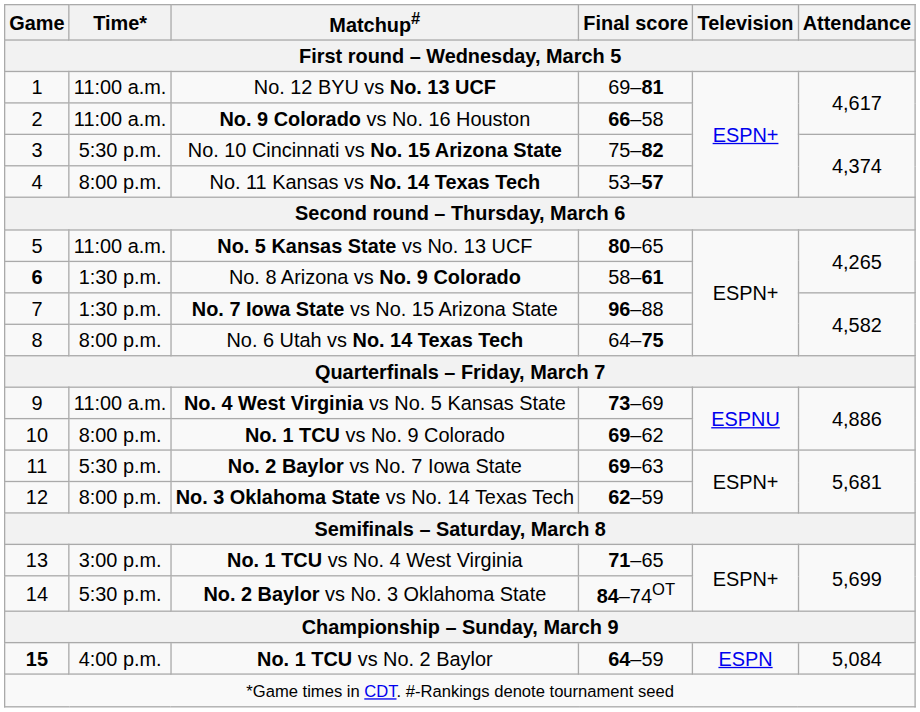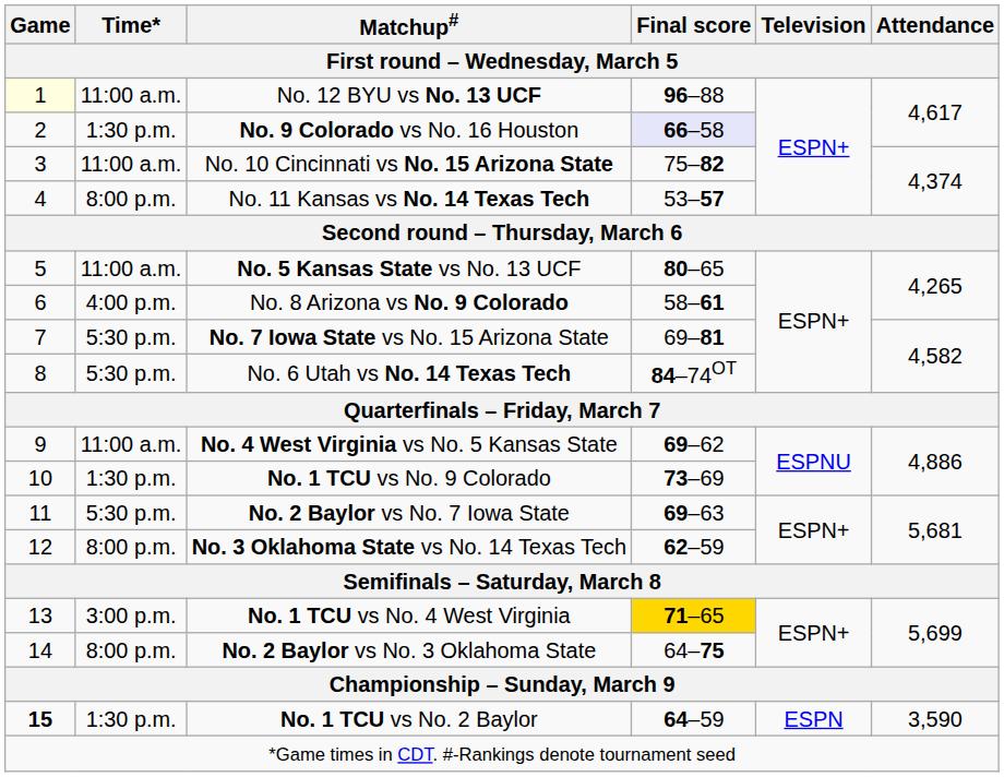No. 12 BYU vs No. 13 UCF | Game: no background -> lightyellow background
No. 12 BYU vs No. 13 UCF | Final score: 69–81 -> 96–88
No. 9 Colorado vs No. 16 Houston | Time*: 11:00 a.m. -> 1:30 p.m.
No. 9 Colorado vs No. 16 Houston | Final score: no background -> lavender background
No. 10 Cincinnati vs No. 15 Arizona State | Time*: 5:30 p.m. -> 11:00 a.m.
No. 8 Arizona vs No. 9 Colorado | Game: bold -> normal
No. 8 Arizona vs No. 9 Colorado | Time*: 1:30 p.m. -> 4:00 p.m.
No. 7 Iowa State vs No. 15 Arizona State | Time*: 1:30 p.m. -> 5:30 p.m.
No. 7 Iowa State vs No. 15 Arizona State | Final score: 96–88 -> 69–81
No. 6 Utah vs No. 14 Texas Tech | Time*: 8:00 p.m. -> 5:30 p.m.
No. 6 Utah vs No. 14 Texas Tech | Final score: 64–75 -> 84–74OT
No. 4 West Virginia vs No. 5 Kansas State | Final score: 73–69 -> 69–62
No. 1 TCU vs No. 9 Colorado | Time*: 8:00 p.m. -> 1:30 p.m.
No. 1 TCU vs No. 9 Colorado | Final score: 69–62 -> 73–69
No. 1 TCU vs No. 4 West Virginia | Final score: no background -> gold background
No. 2 Baylor vs No. 3 Oklahoma State | Time*: 5:30 p.m. -> 8:00 p.m.
No. 2 Baylor vs No. 3 Oklahoma State | Final score: 84–74OT -> 64–75
No. 1 TCU vs No. 2 Baylor | Time*: 4:00 p.m. -> 1:30 p.m.
No. 1 TCU vs No. 2 Baylor | Attendance: 5,084 -> 3,590
